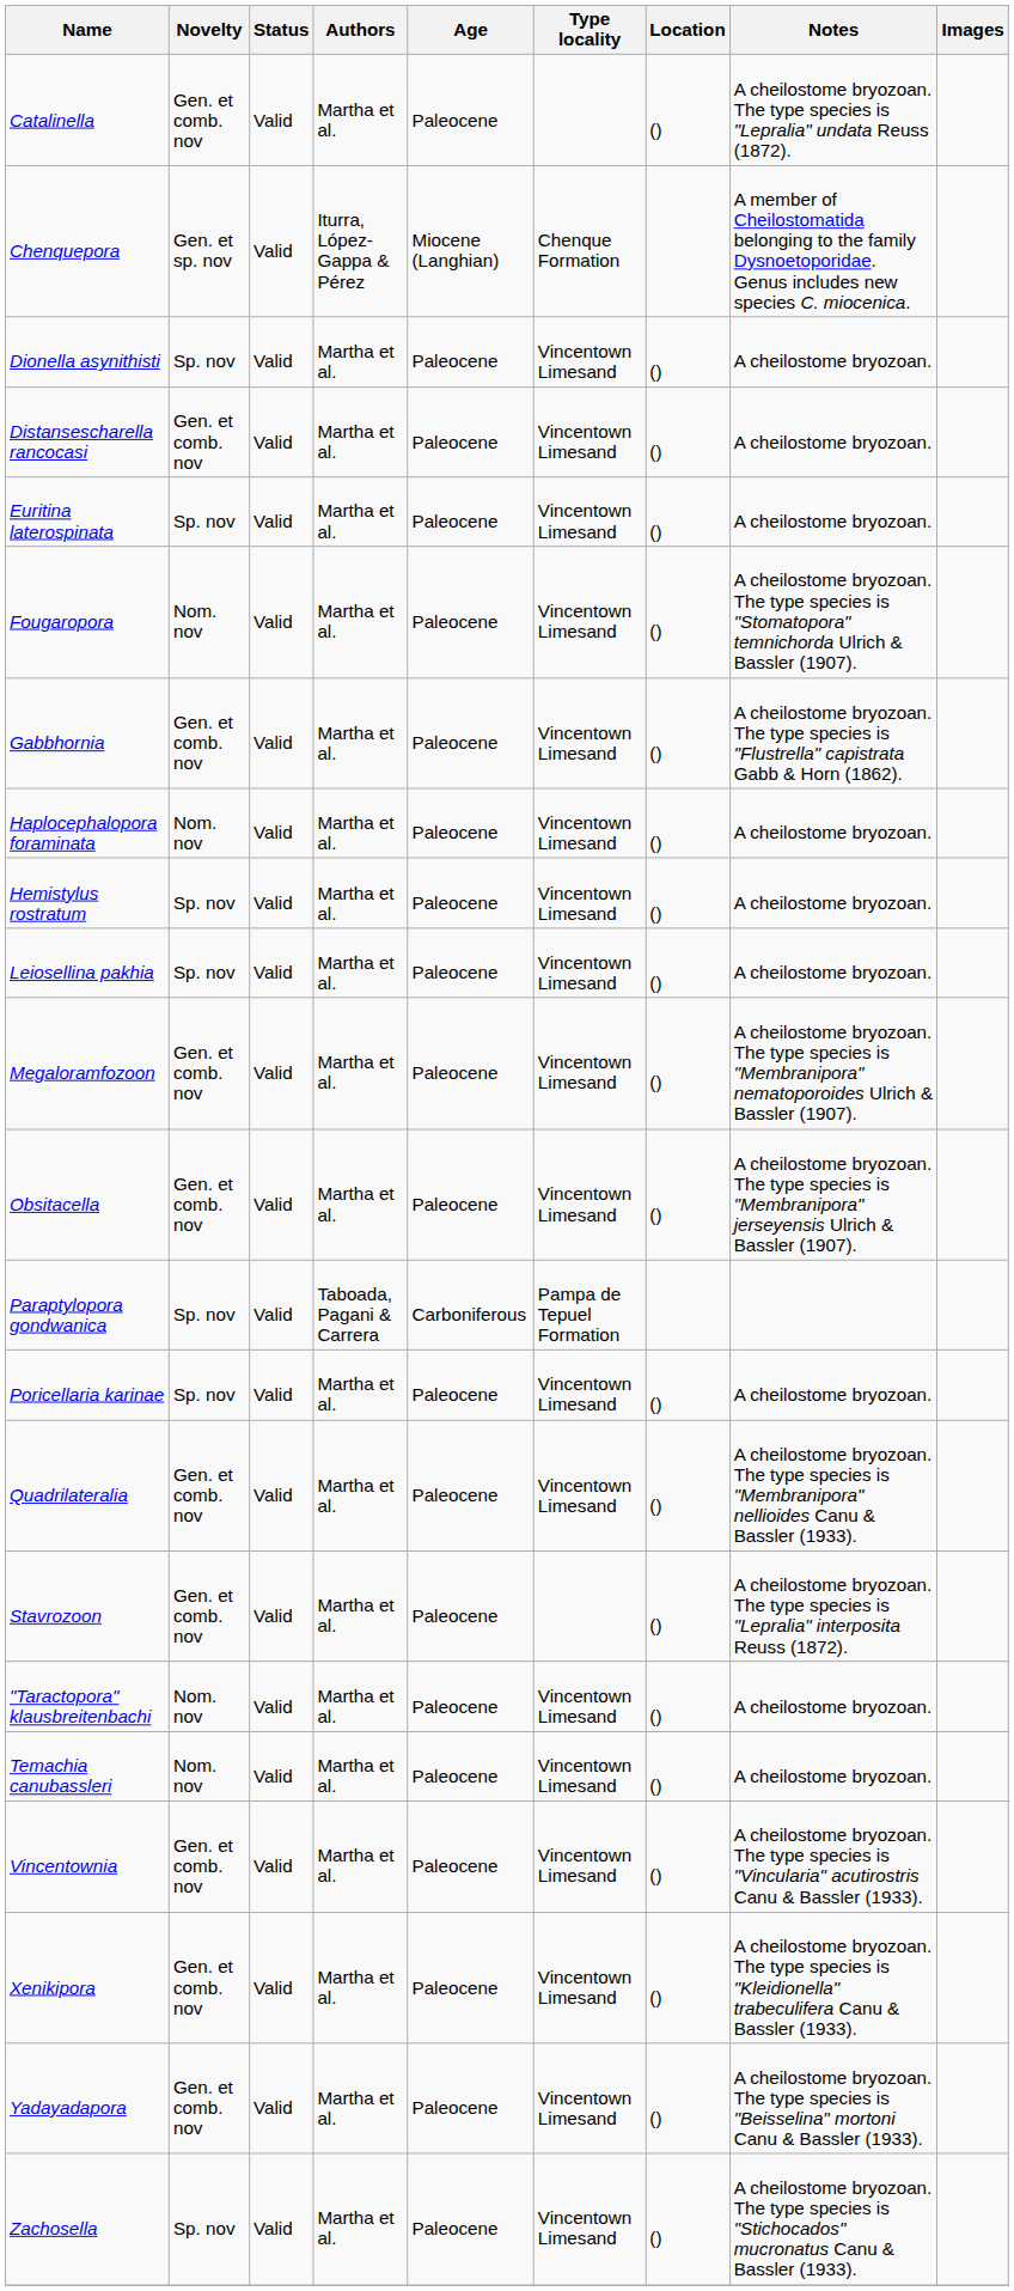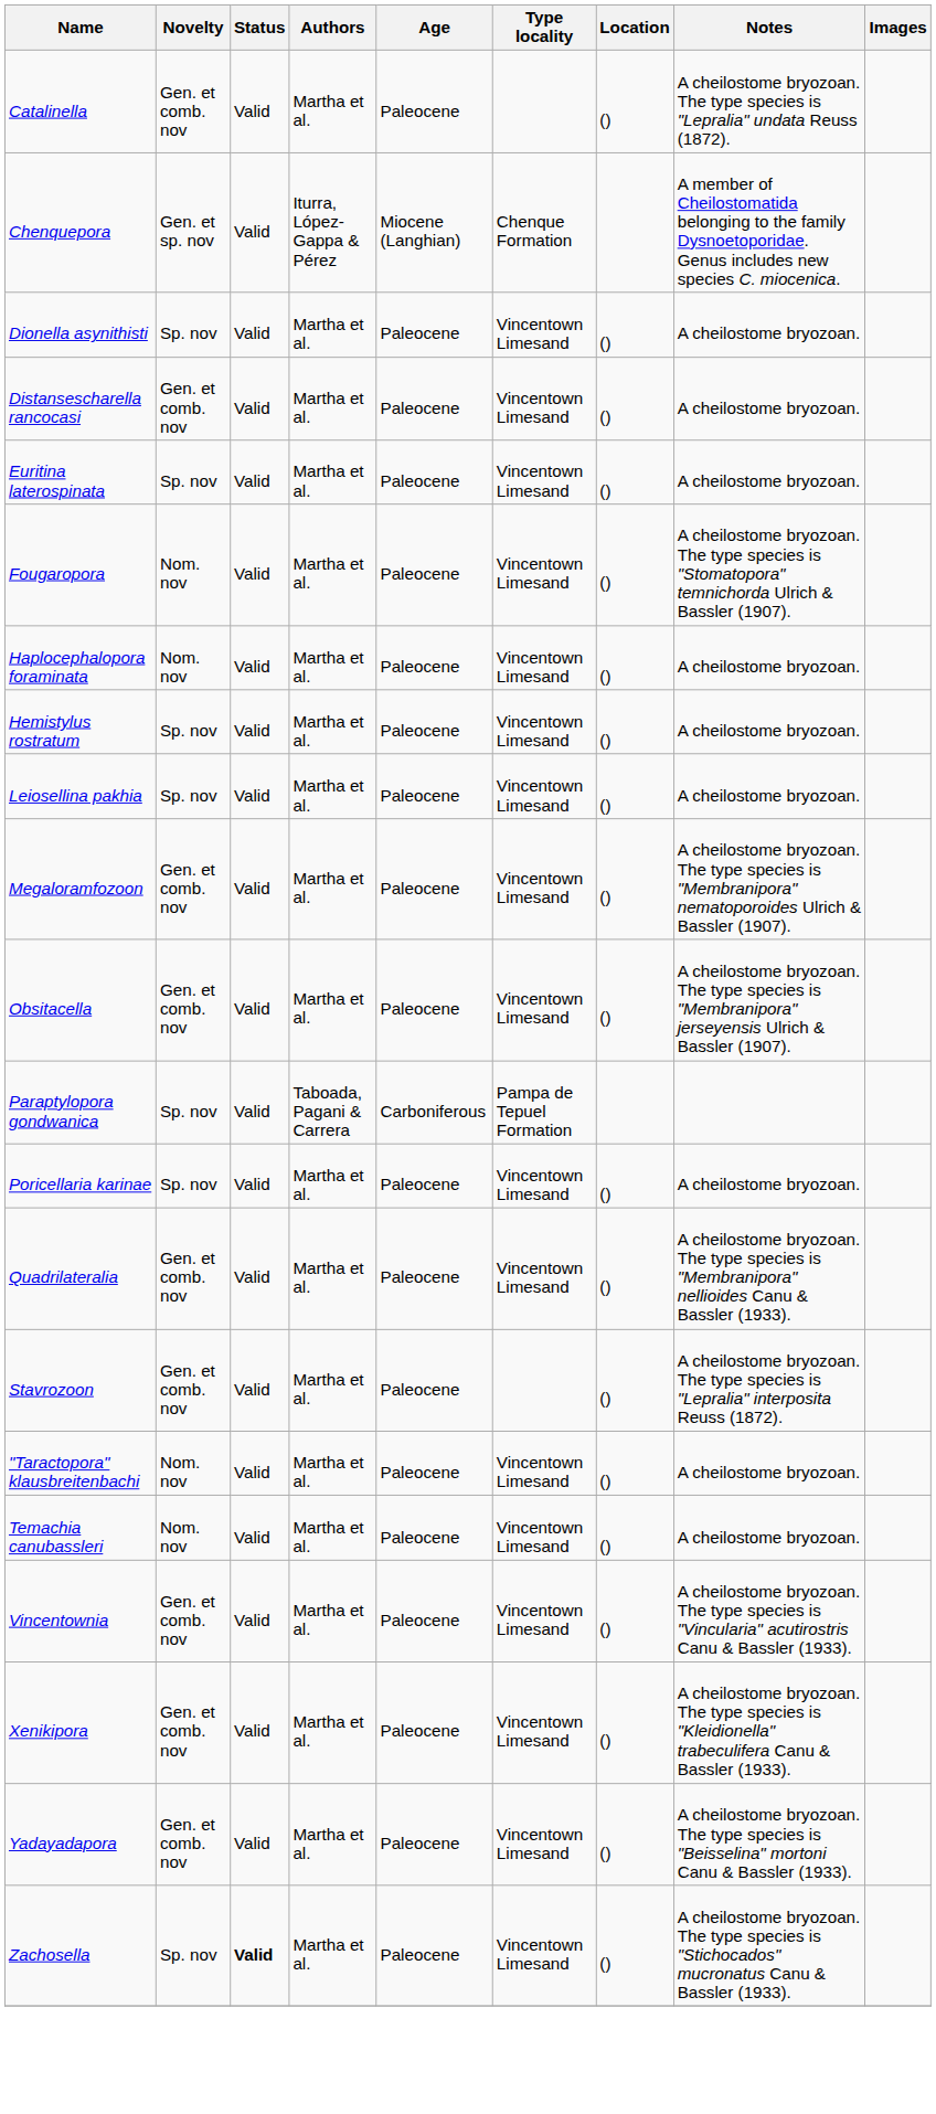- row: Gabbhornia | Gen. et comb. nov | Valid | Martha et al. | Paleocene | Vincentown Limesand | () | A cheilostome bryozoan. The type species is "Flustrella" capistrata Gabb & Horn (1862).
Zachosella | Status: normal -> bold
